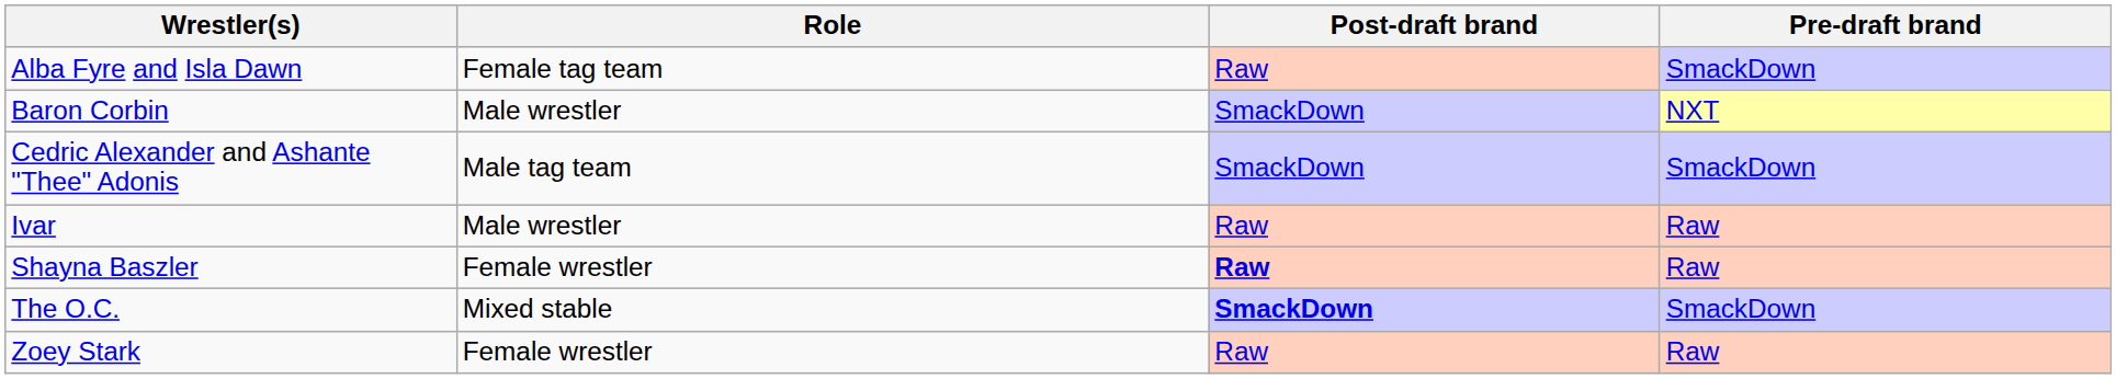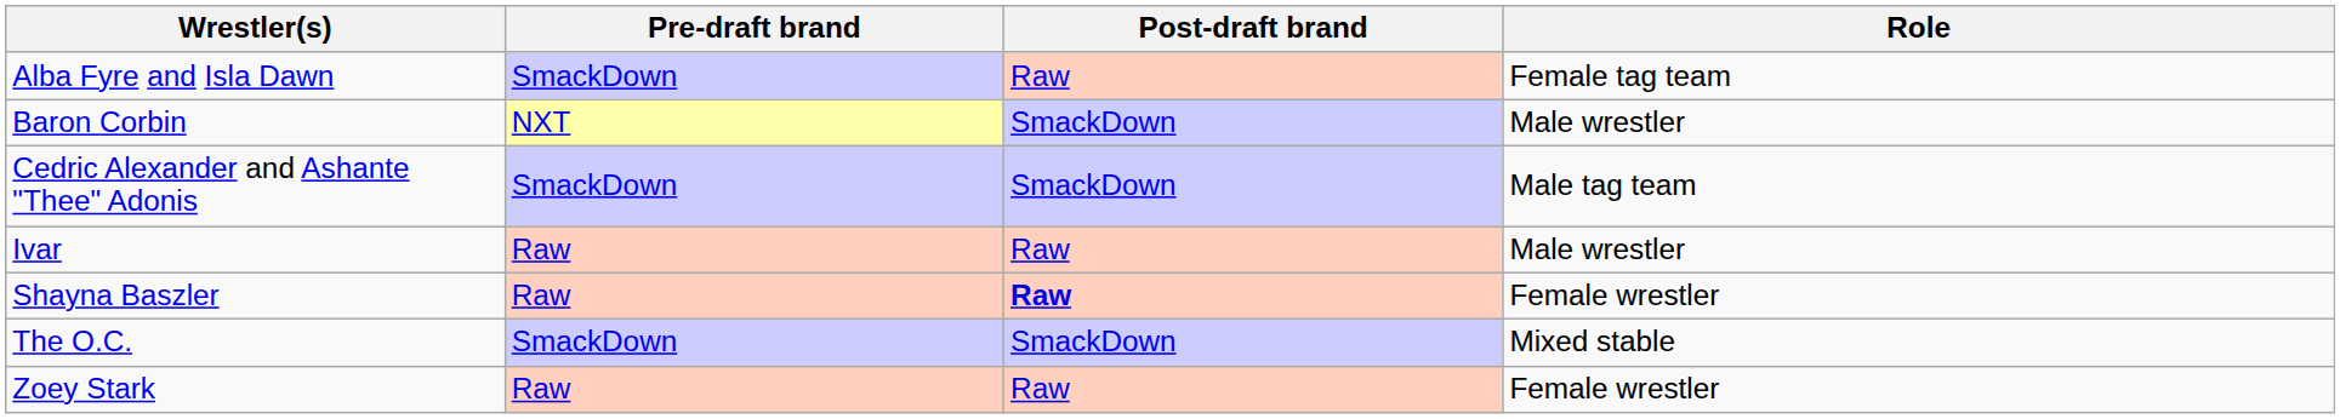columns swapped: Pre-draft brand <-> Role
The O.C. | Post-draft brand: bold -> normal
